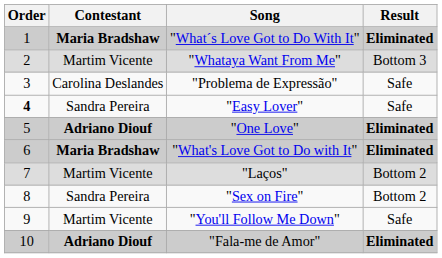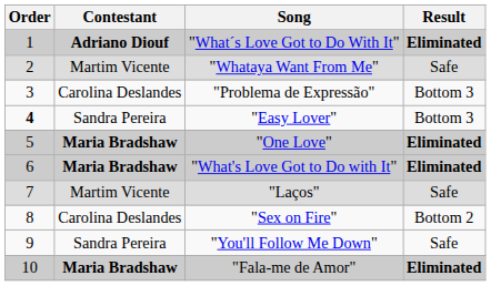"What´s Love Got to Do With It" | Contestant: Maria Bradshaw -> Adriano Diouf
"Whataya Want From Me" | Result: Bottom 3 -> Safe
"Problema de Expressão" | Result: Safe -> Bottom 3
"Easy Lover" | Result: Safe -> Bottom 3
"One Love" | Contestant: Adriano Diouf -> Maria Bradshaw
"Laços" | Result: Bottom 2 -> Safe
"Sex on Fire" | Contestant: Sandra Pereira -> Carolina Deslandes
"You'll Follow Me Down" | Contestant: Martim Vicente -> Sandra Pereira
"Fala-me de Amor" | Contestant: Adriano Diouf -> Maria Bradshaw
